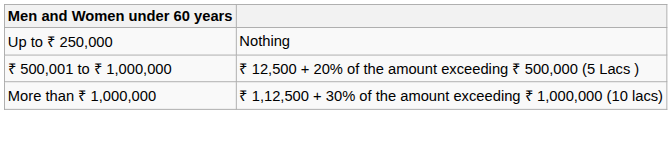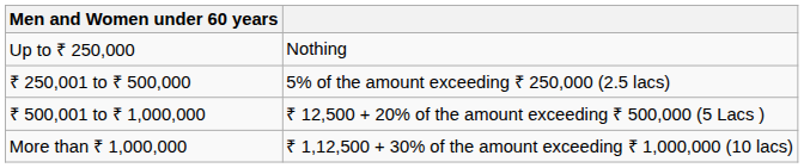+ row: ₹ 250,001 to ₹ 500,000 | 5% of the amount exceeding ₹ 250,000 (2.5 lacs)
